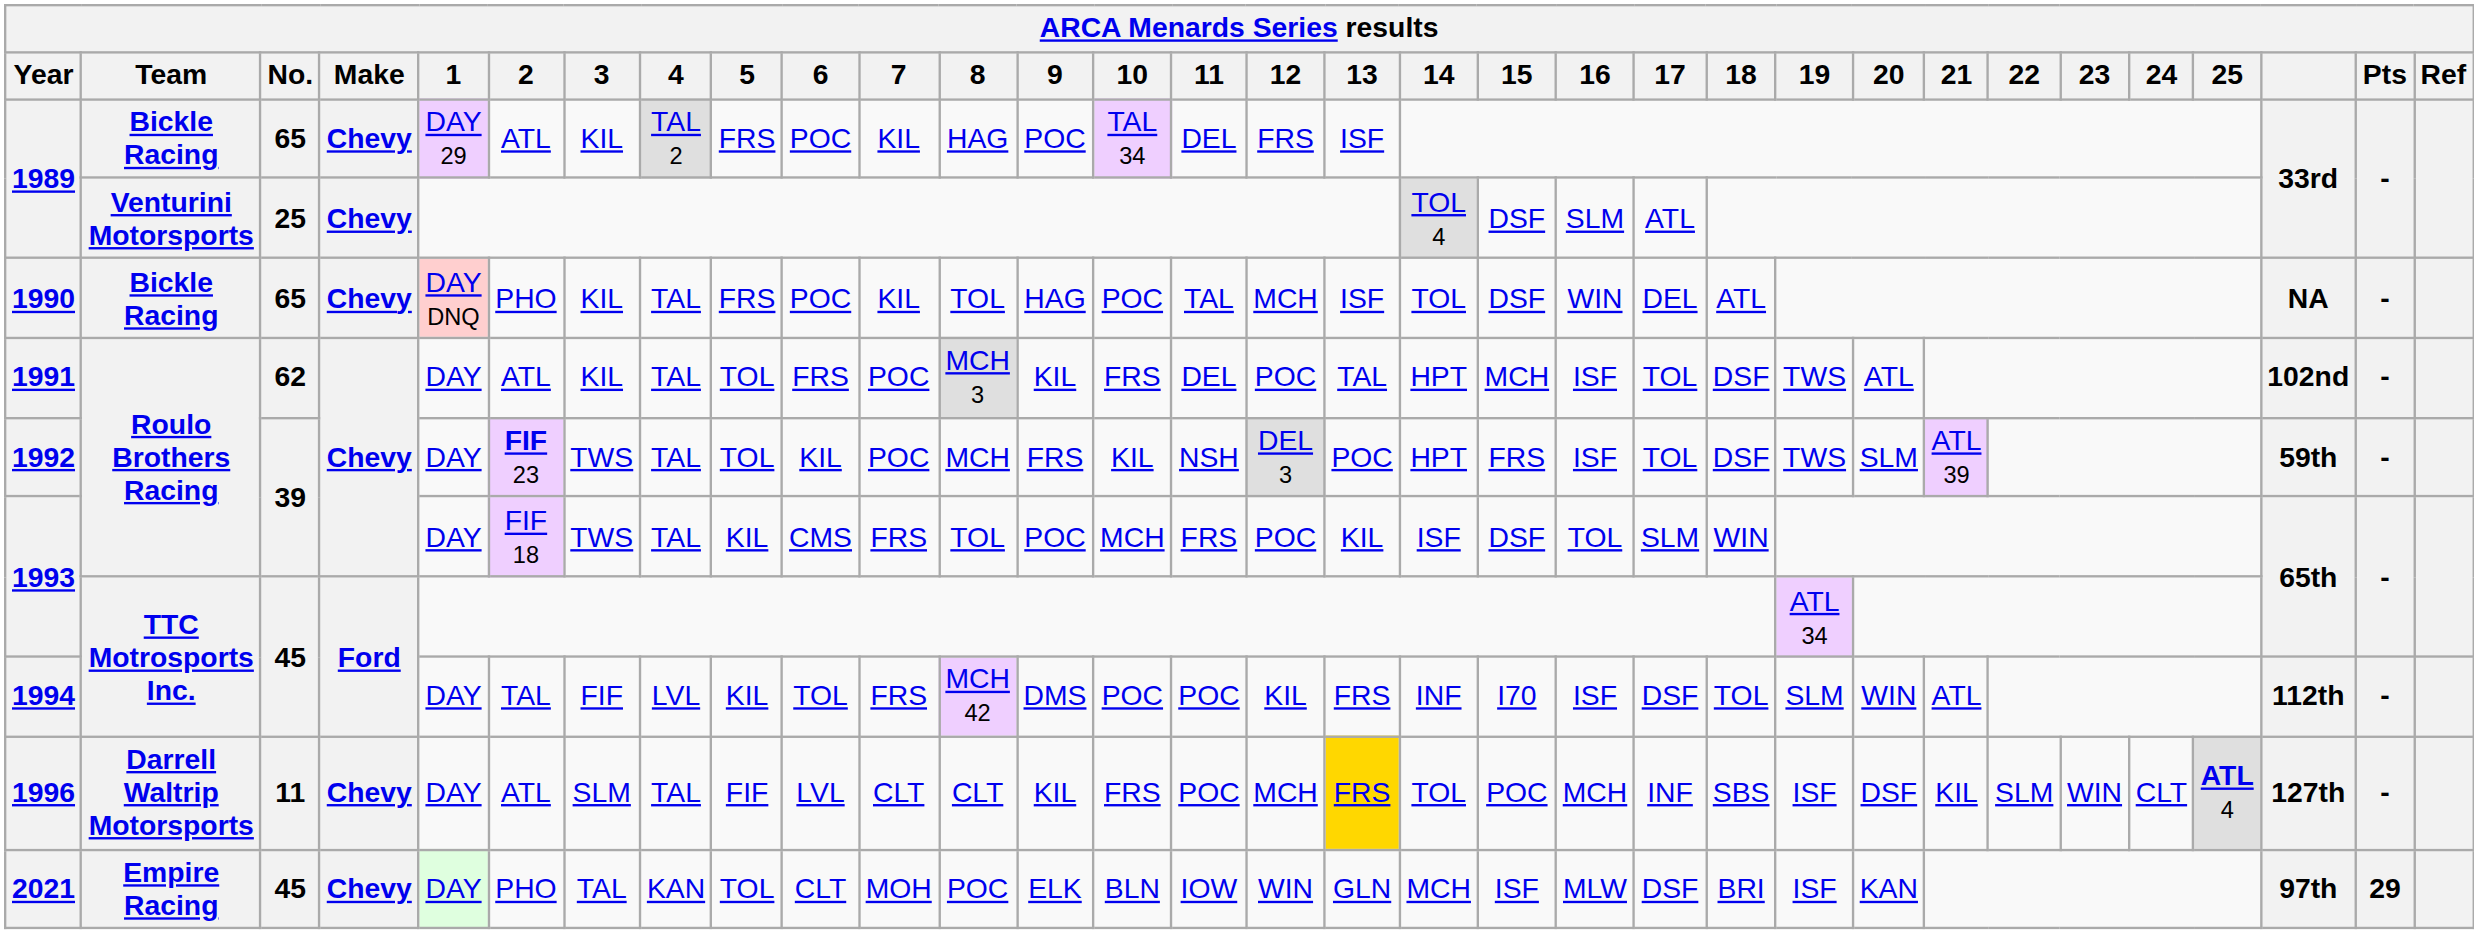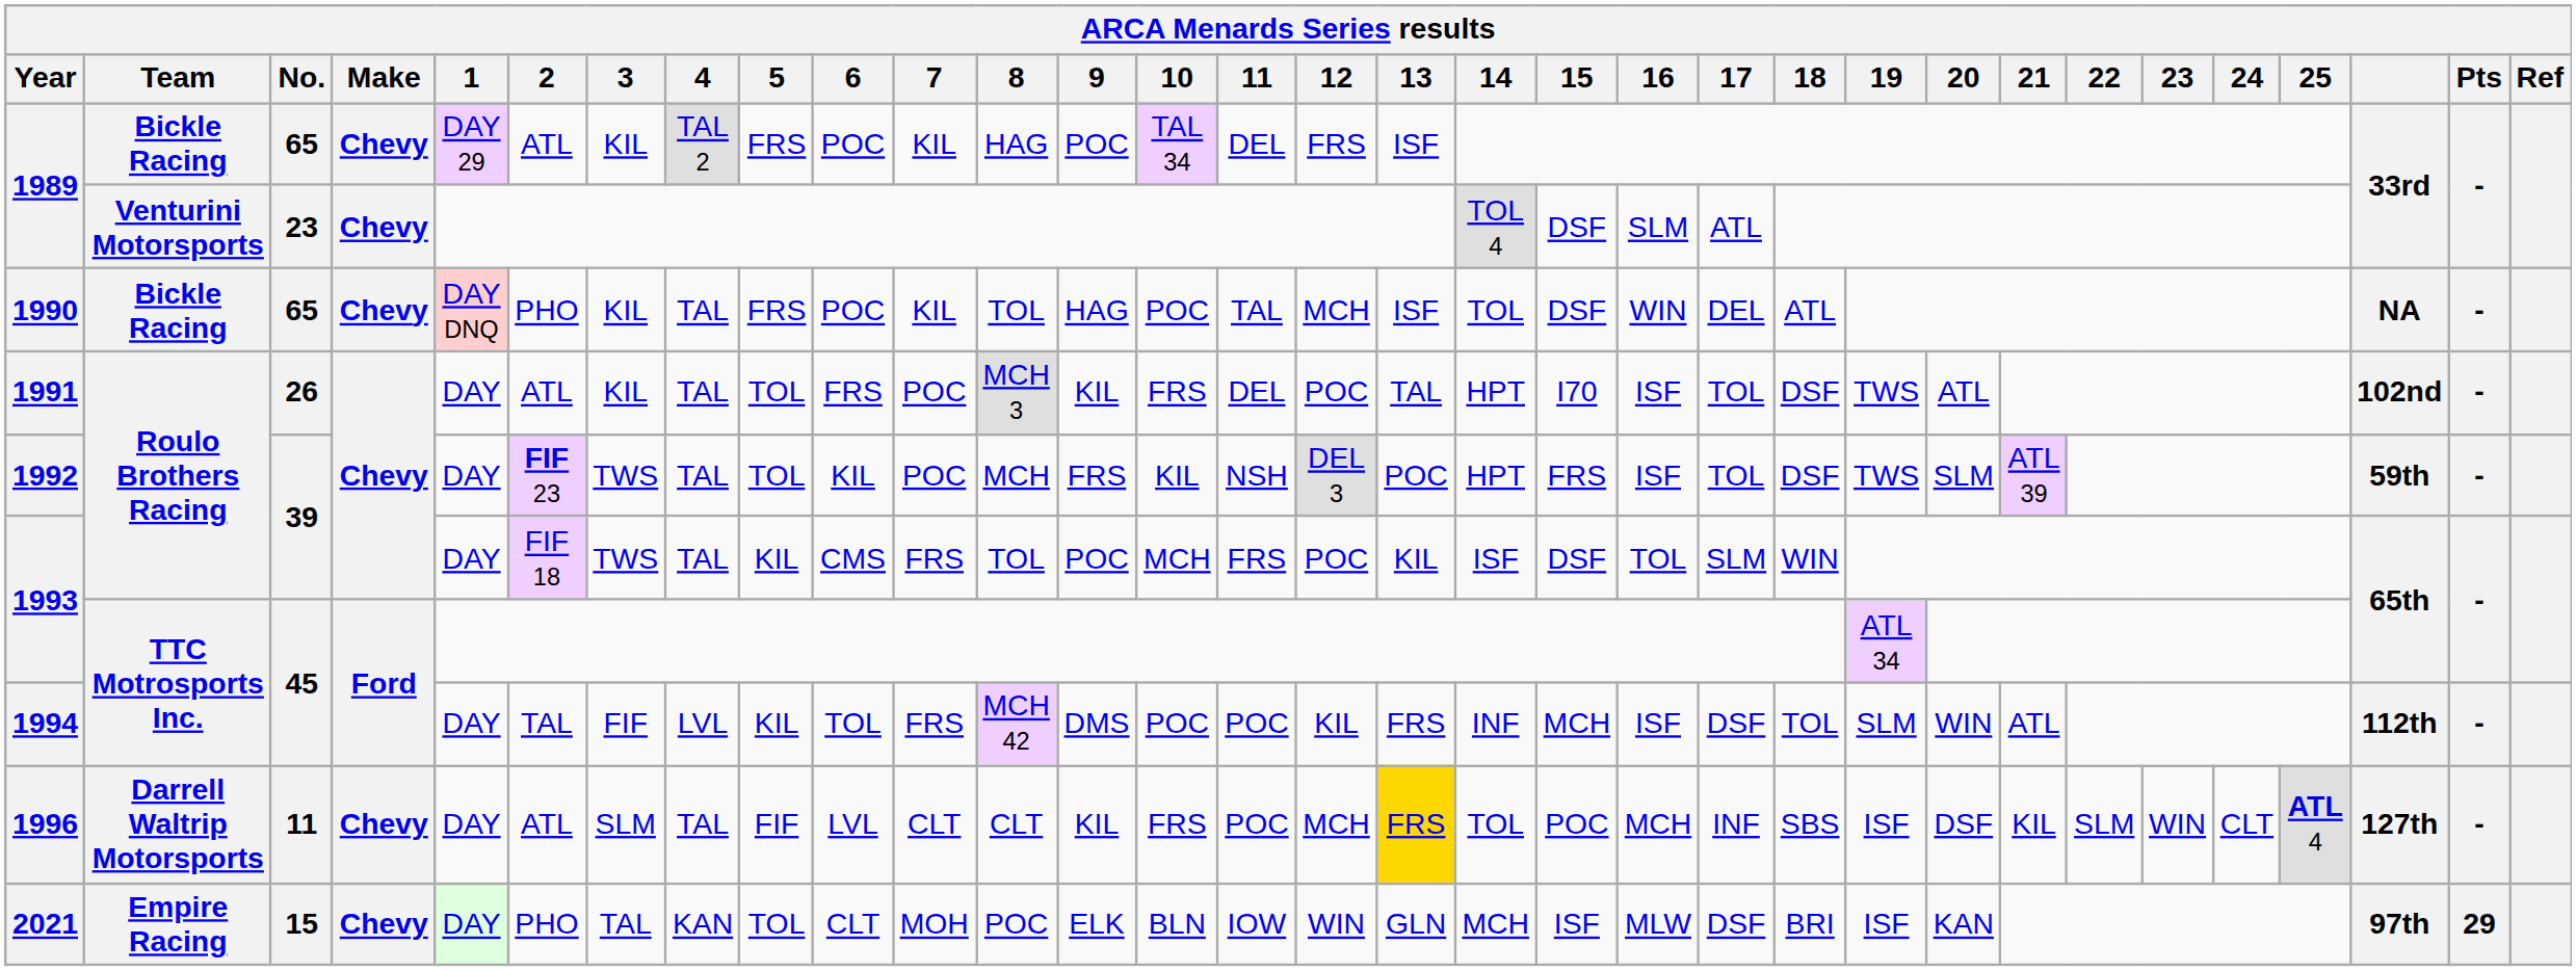1989 / Venturini Motorsports | No.: 25 -> 23
1991 | No.: 62 -> 26
1991 | 15: MCH -> I70
1994 | 15: I70 -> MCH
2021 | No.: 45 -> 15
